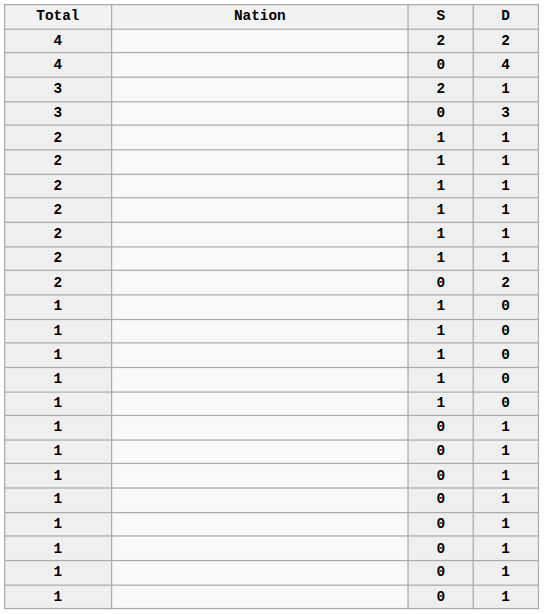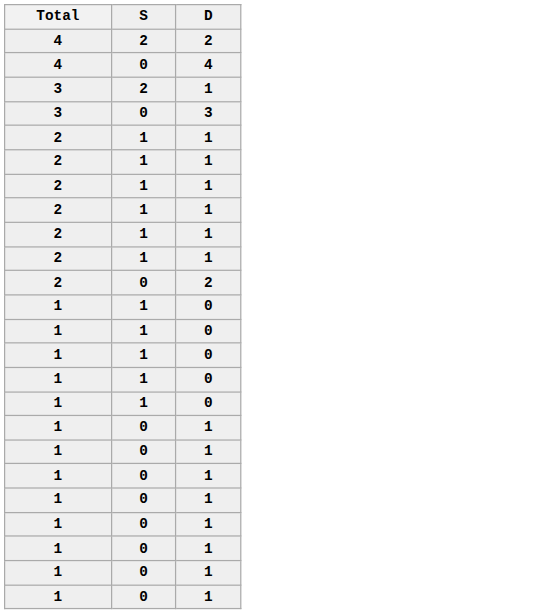- column: Nation
